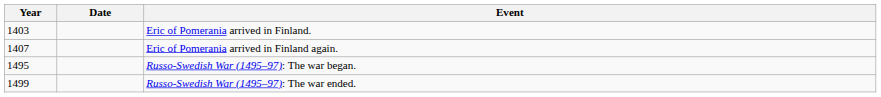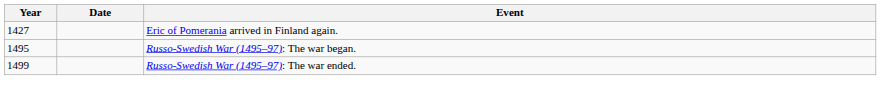- row: 1403 | Eric of Pomerania arrived in Finland.
Eric of Pomerania arrived in Finland again. | Year: 1407 -> 1427
